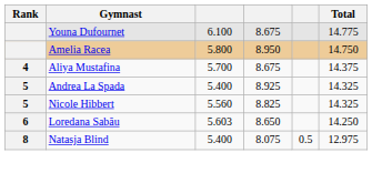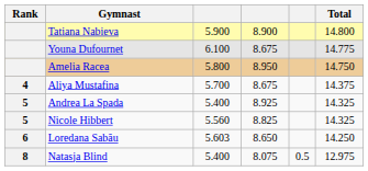+ row: Tatiana Nabieva | 5.900 | 8.900 | 14.800
